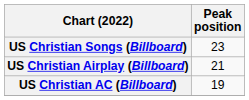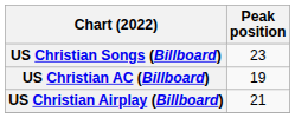rows swapped: US Christian Airplay (Billboard) <-> US Christian AC (Billboard)
